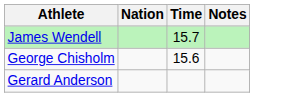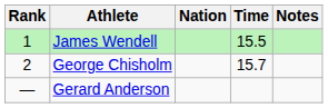+ column: Rank | 1 | 2 | —
James Wendell | Time: 15.7 -> 15.5
George Chisholm | Time: 15.6 -> 15.7
